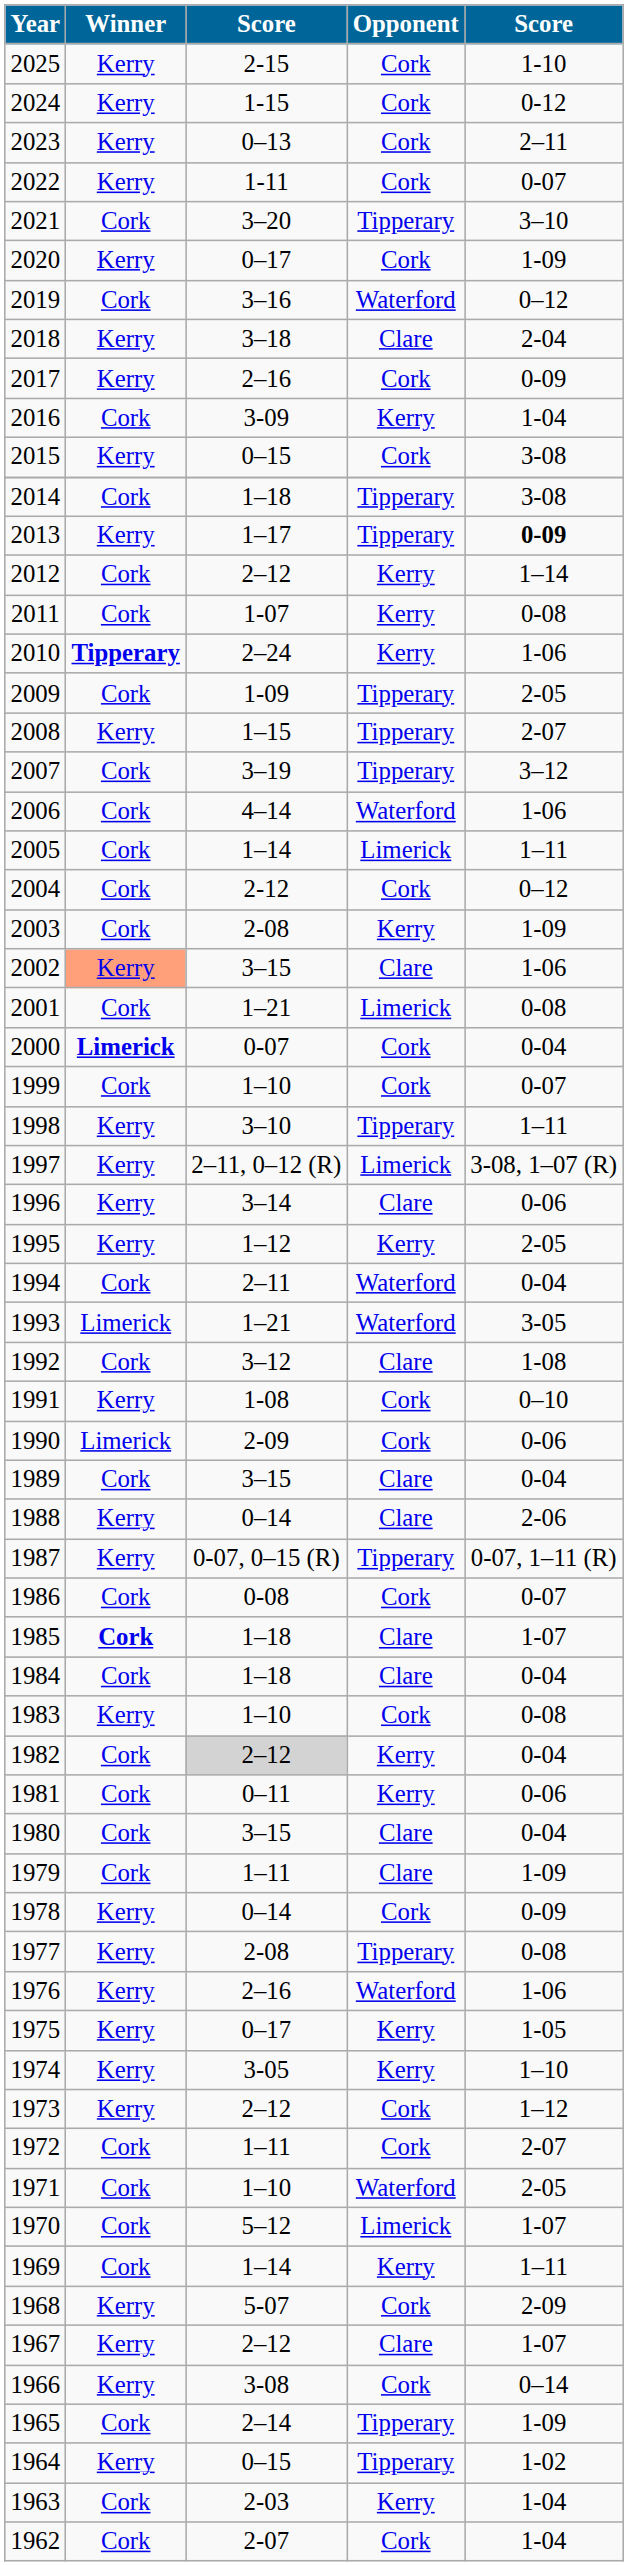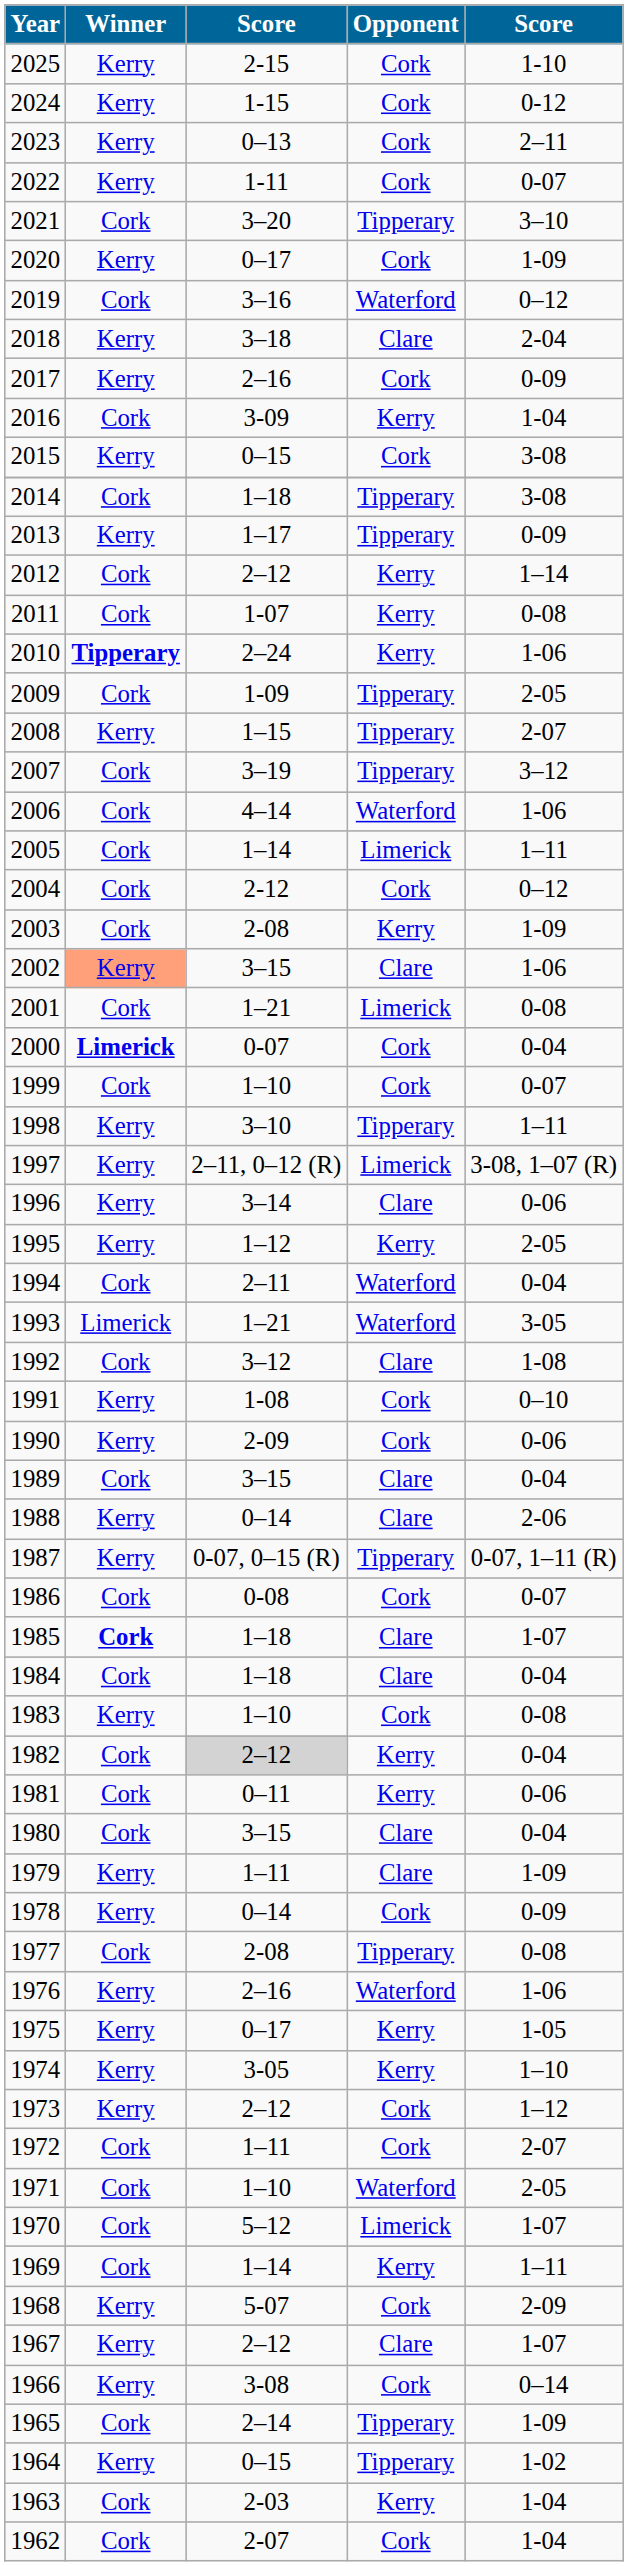2013 | column 5: bold -> normal
1990 | Winner: Limerick -> Kerry
1979 | Winner: Cork -> Kerry
1977 | Winner: Kerry -> Cork
